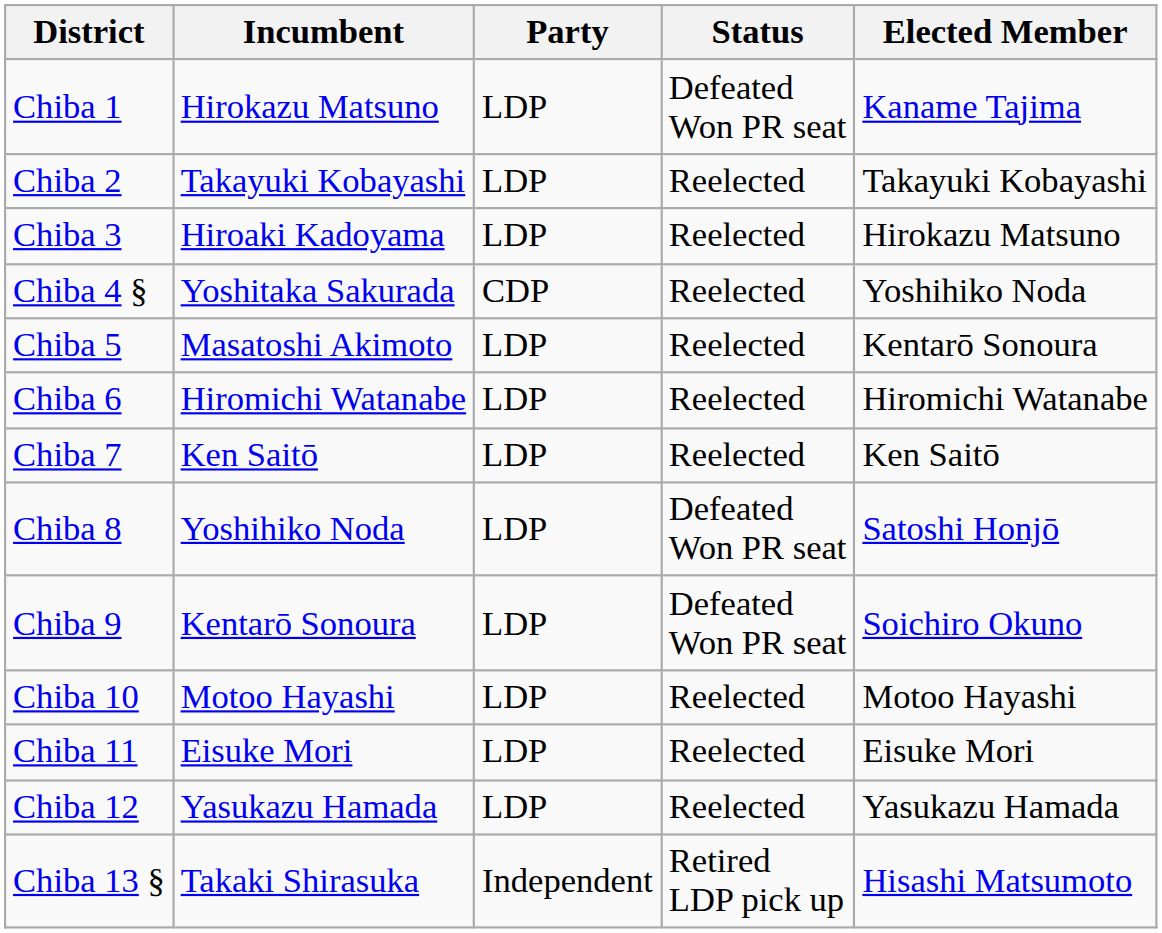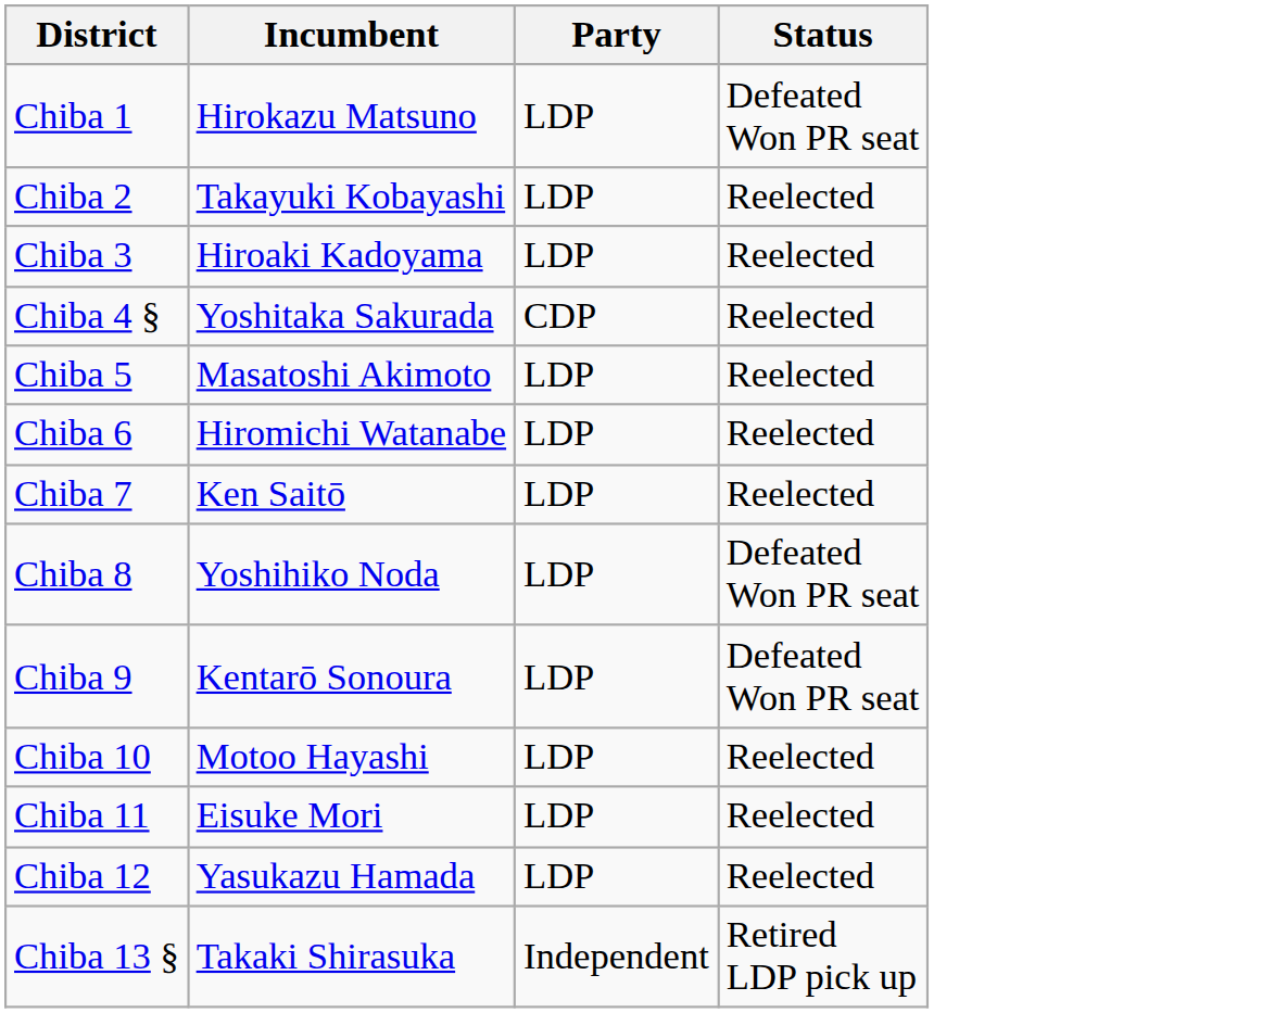- column: Elected Member | Kaname Tajima | Takayuki Kobayashi | Hirokazu Matsuno | Yoshihiko Noda | Kentarō Sonoura | Hiromichi Watanabe | Ken Saitō | Satoshi Honjō | Soichiro Okuno | Motoo Hayashi | Eisuke Mori | Yasukazu Hamada | Hisashi Matsumoto
